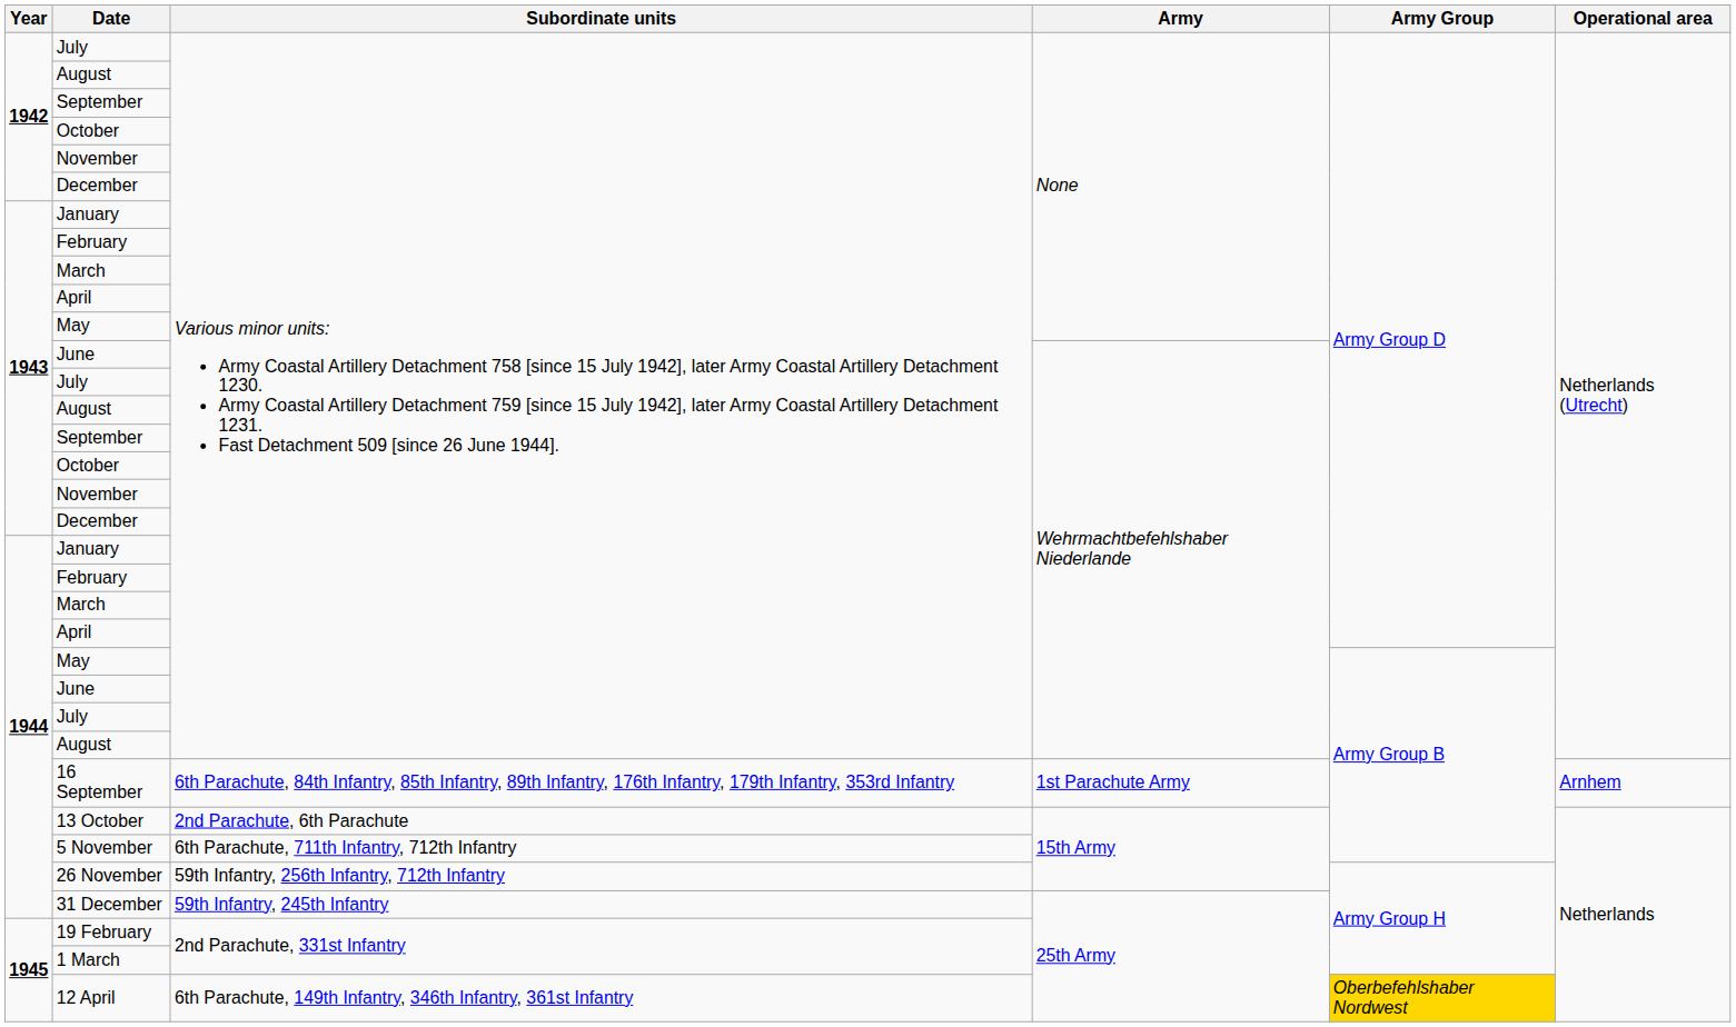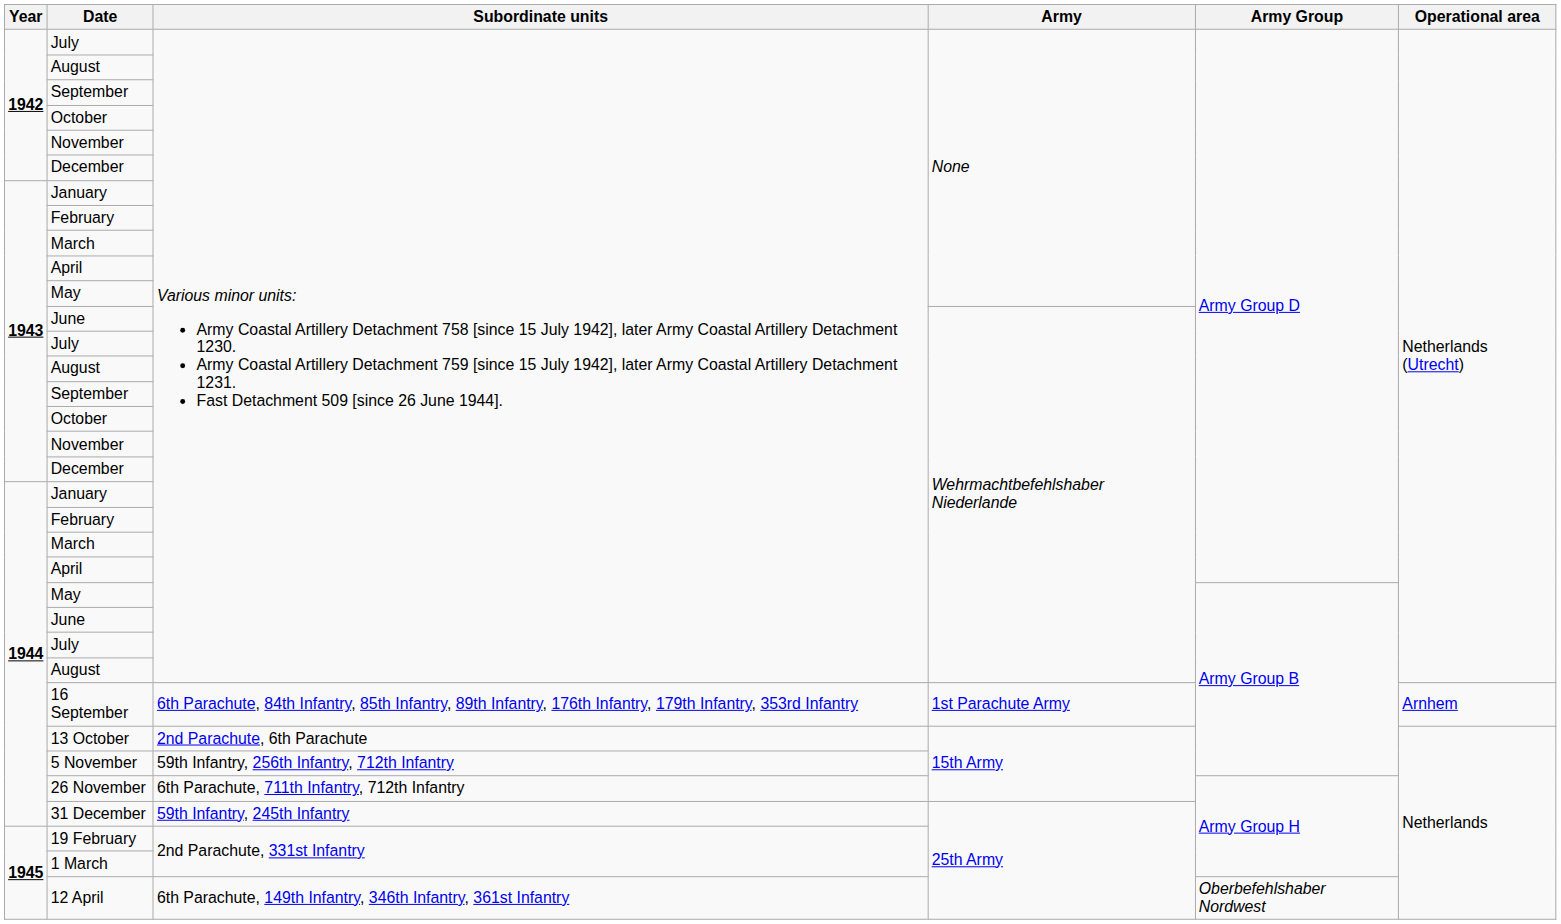5 November | Subordinate units: 6th Parachute, 711th Infantry, 712th Infantry -> 59th Infantry, 256th Infantry, 712th Infantry
26 November | Subordinate units: 59th Infantry, 256th Infantry, 712th Infantry -> 6th Parachute, 711th Infantry, 712th Infantry
12 April | Army Group: gold background -> no background
